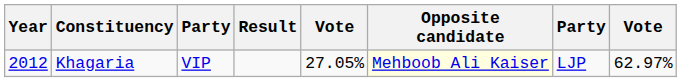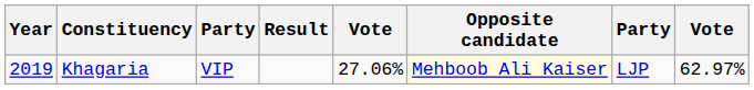Khagaria | Year: 2012 -> 2019
Khagaria | column 5: 27.05% -> 27.06%
